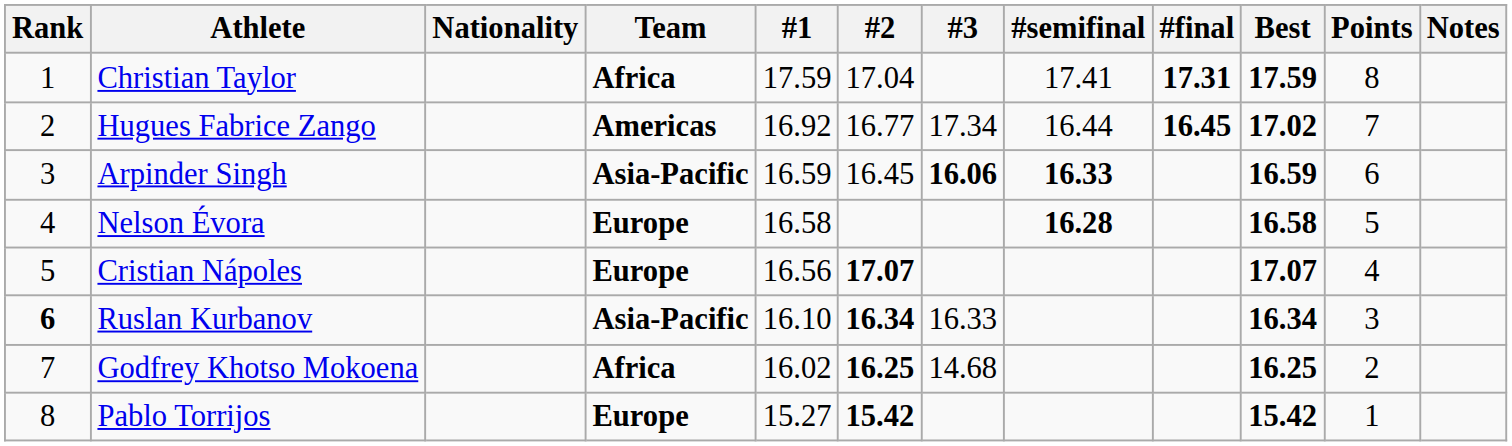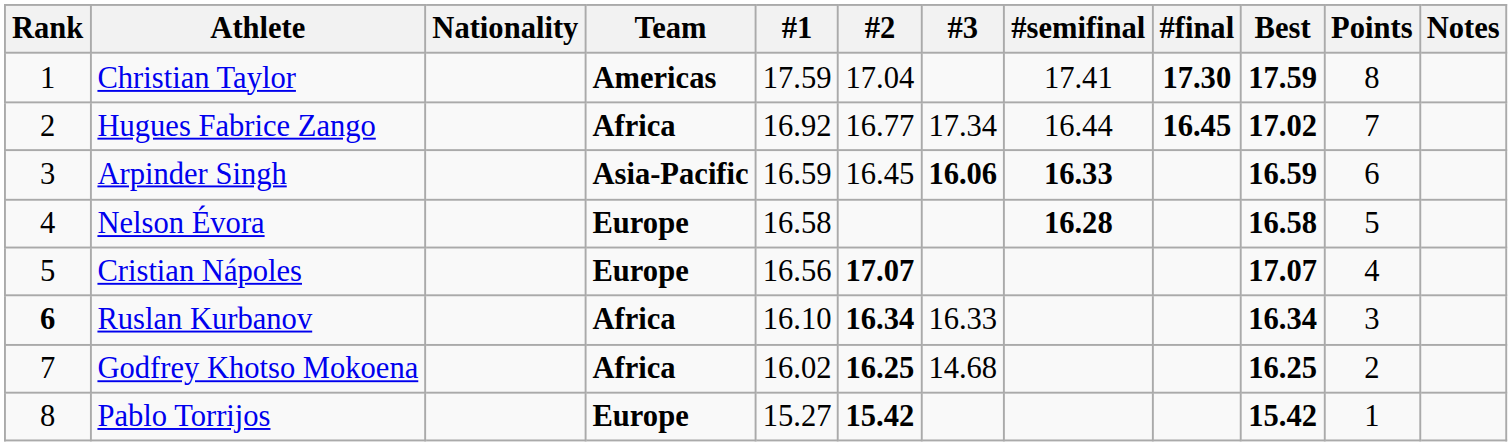Christian Taylor | Team: Africa -> Americas
Christian Taylor | #final: 17.31 -> 17.30
Hugues Fabrice Zango | Team: Americas -> Africa
Ruslan Kurbanov | Team: Asia-Pacific -> Africa
